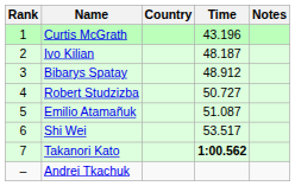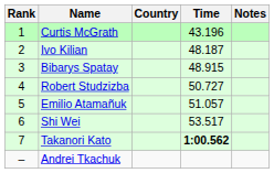Bibarys Spatay | Time: 48.912 -> 48.915
Emilio Atamañuk | Time: 51.087 -> 51.057
